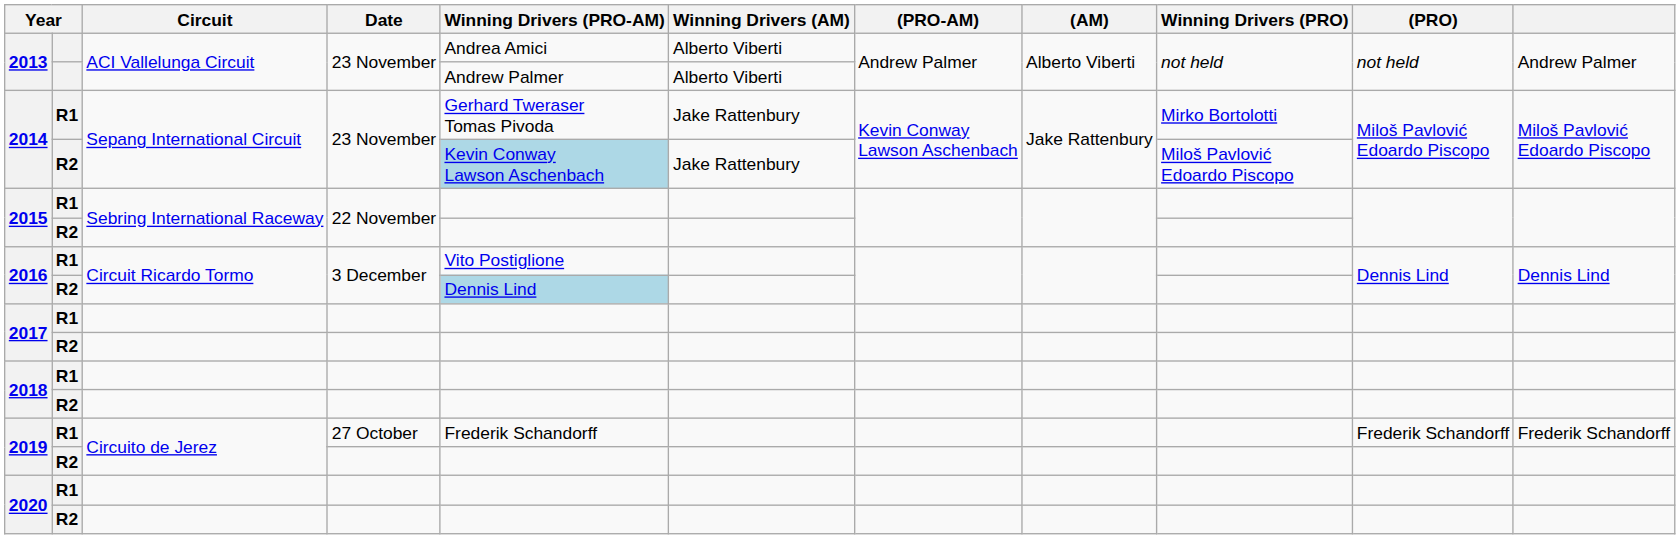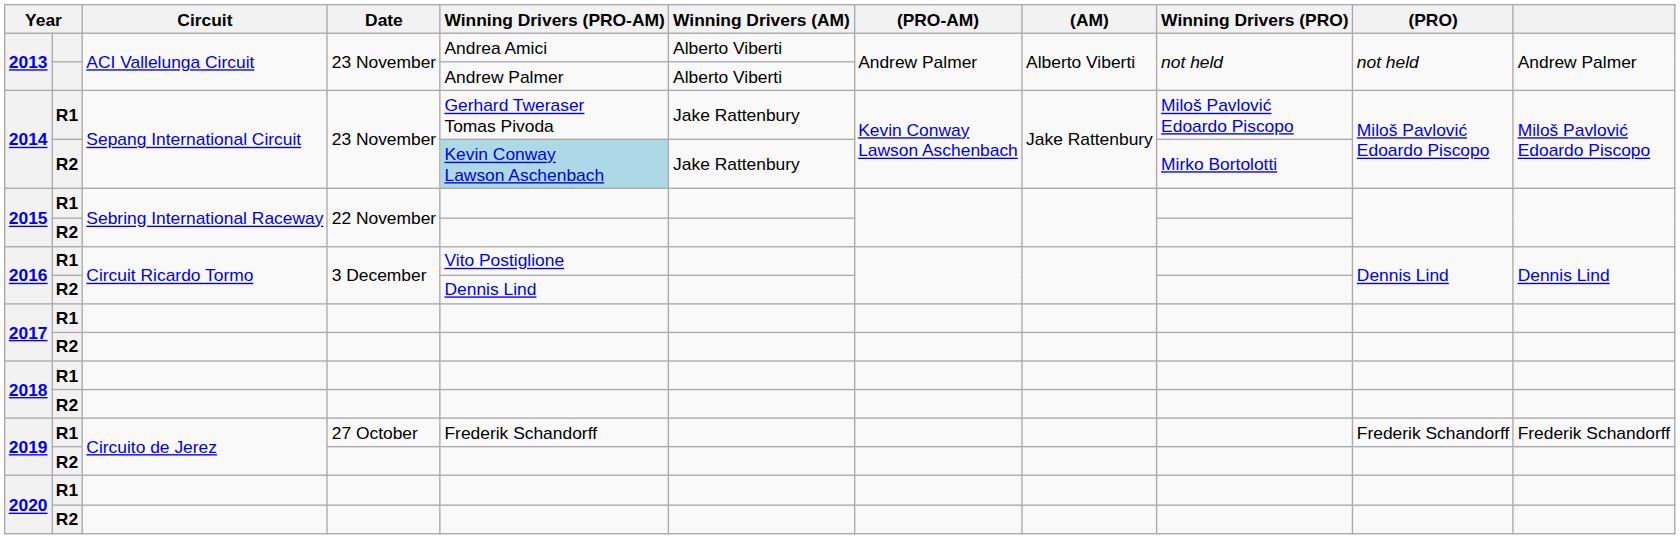2014 / R1 | Winning Drivers (PRO): Mirko Bortolotti -> Miloš Pavlović Edoardo Piscopo
2014 / R2 | Winning Drivers (PRO): Miloš Pavlović Edoardo Piscopo -> Mirko Bortolotti
2016 / R2 | Winning Drivers (PRO-AM): lightblue background -> no background
